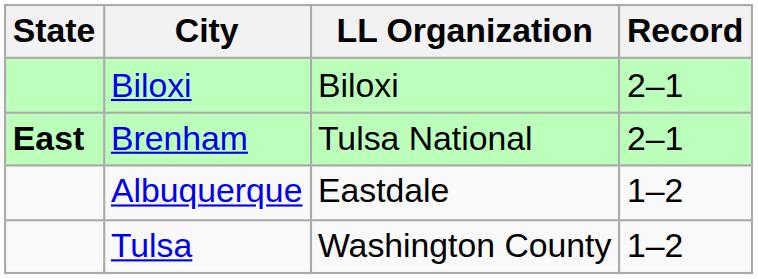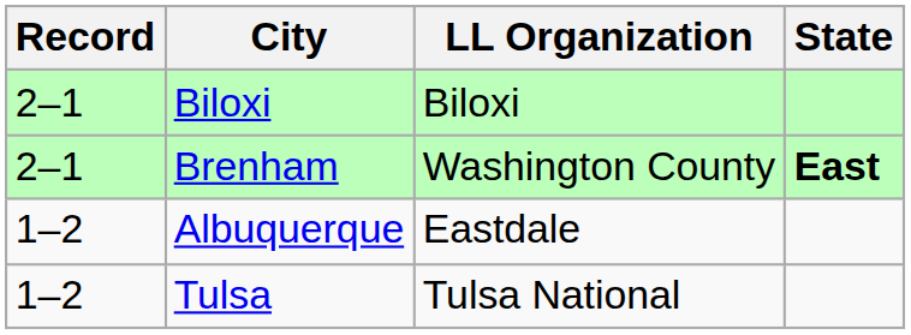columns swapped: State <-> Record
Brenham | LL Organization: Tulsa National -> Washington County
Tulsa | LL Organization: Washington County -> Tulsa National
